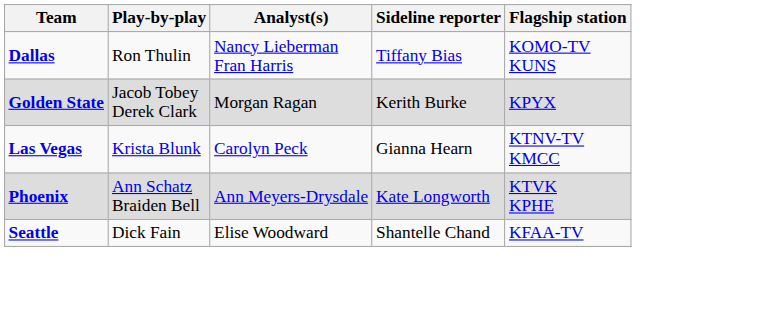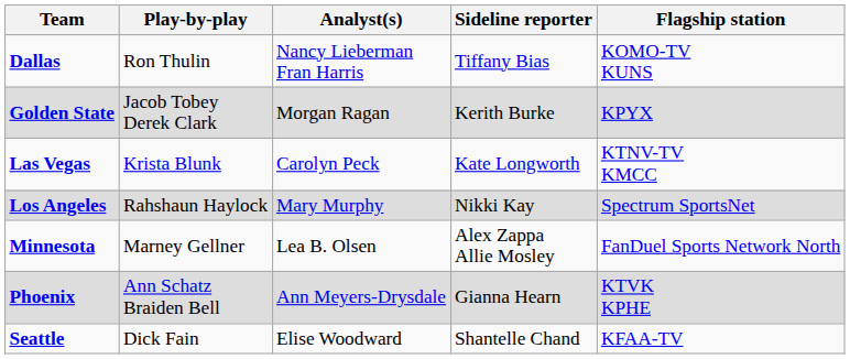Las Vegas | Sideline reporter: Gianna Hearn -> Kate Longworth
+ row: Los Angeles | Rahshaun Haylock | Mary Murphy | Nikki Kay | Spectrum SportsNet
+ row: Minnesota | Marney Gellner | Lea B. Olsen | Alex Zappa Allie Mosley | FanDuel Sports Network North
Phoenix | Sideline reporter: Kate Longworth -> Gianna Hearn
